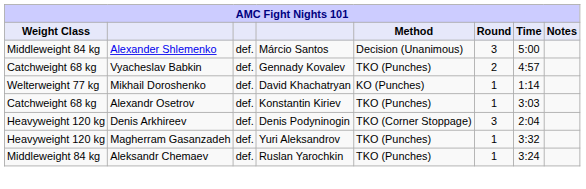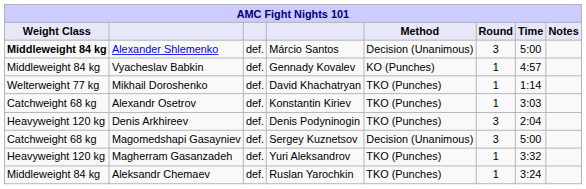Alexander Shlemenko | Weight Class: normal -> bold
Vyacheslav Babkin | Weight Class: Catchweight 68 kg -> Middleweight 84 kg
Vyacheslav Babkin | Method: TKO (Punches) -> KO (Punches)
Vyacheslav Babkin | Round: 2 -> 1
Mikhail Doroshenko | Method: KO (Punches) -> TKO (Punches)
Denis Arkhireev | Method: TKO (Corner Stoppage) -> TKO (Punches)
+ row: Catchweight 68 kg | Magomedshapi Gasayniev | def. | Sergey Kuznetsov | Decision (Unanimous) | 3 | 5:00
